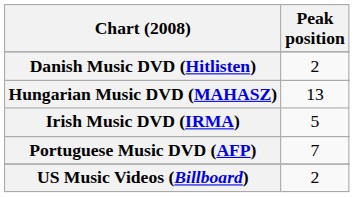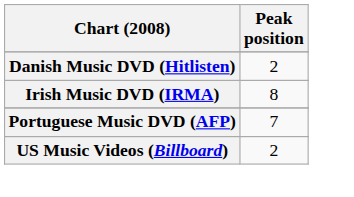- row: Hungarian Music DVD (MAHASZ) | 13
Irish Music DVD (IRMA) | Peak position: 5 -> 8
